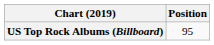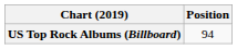US Top Rock Albums (Billboard) | Position: 95 -> 94
